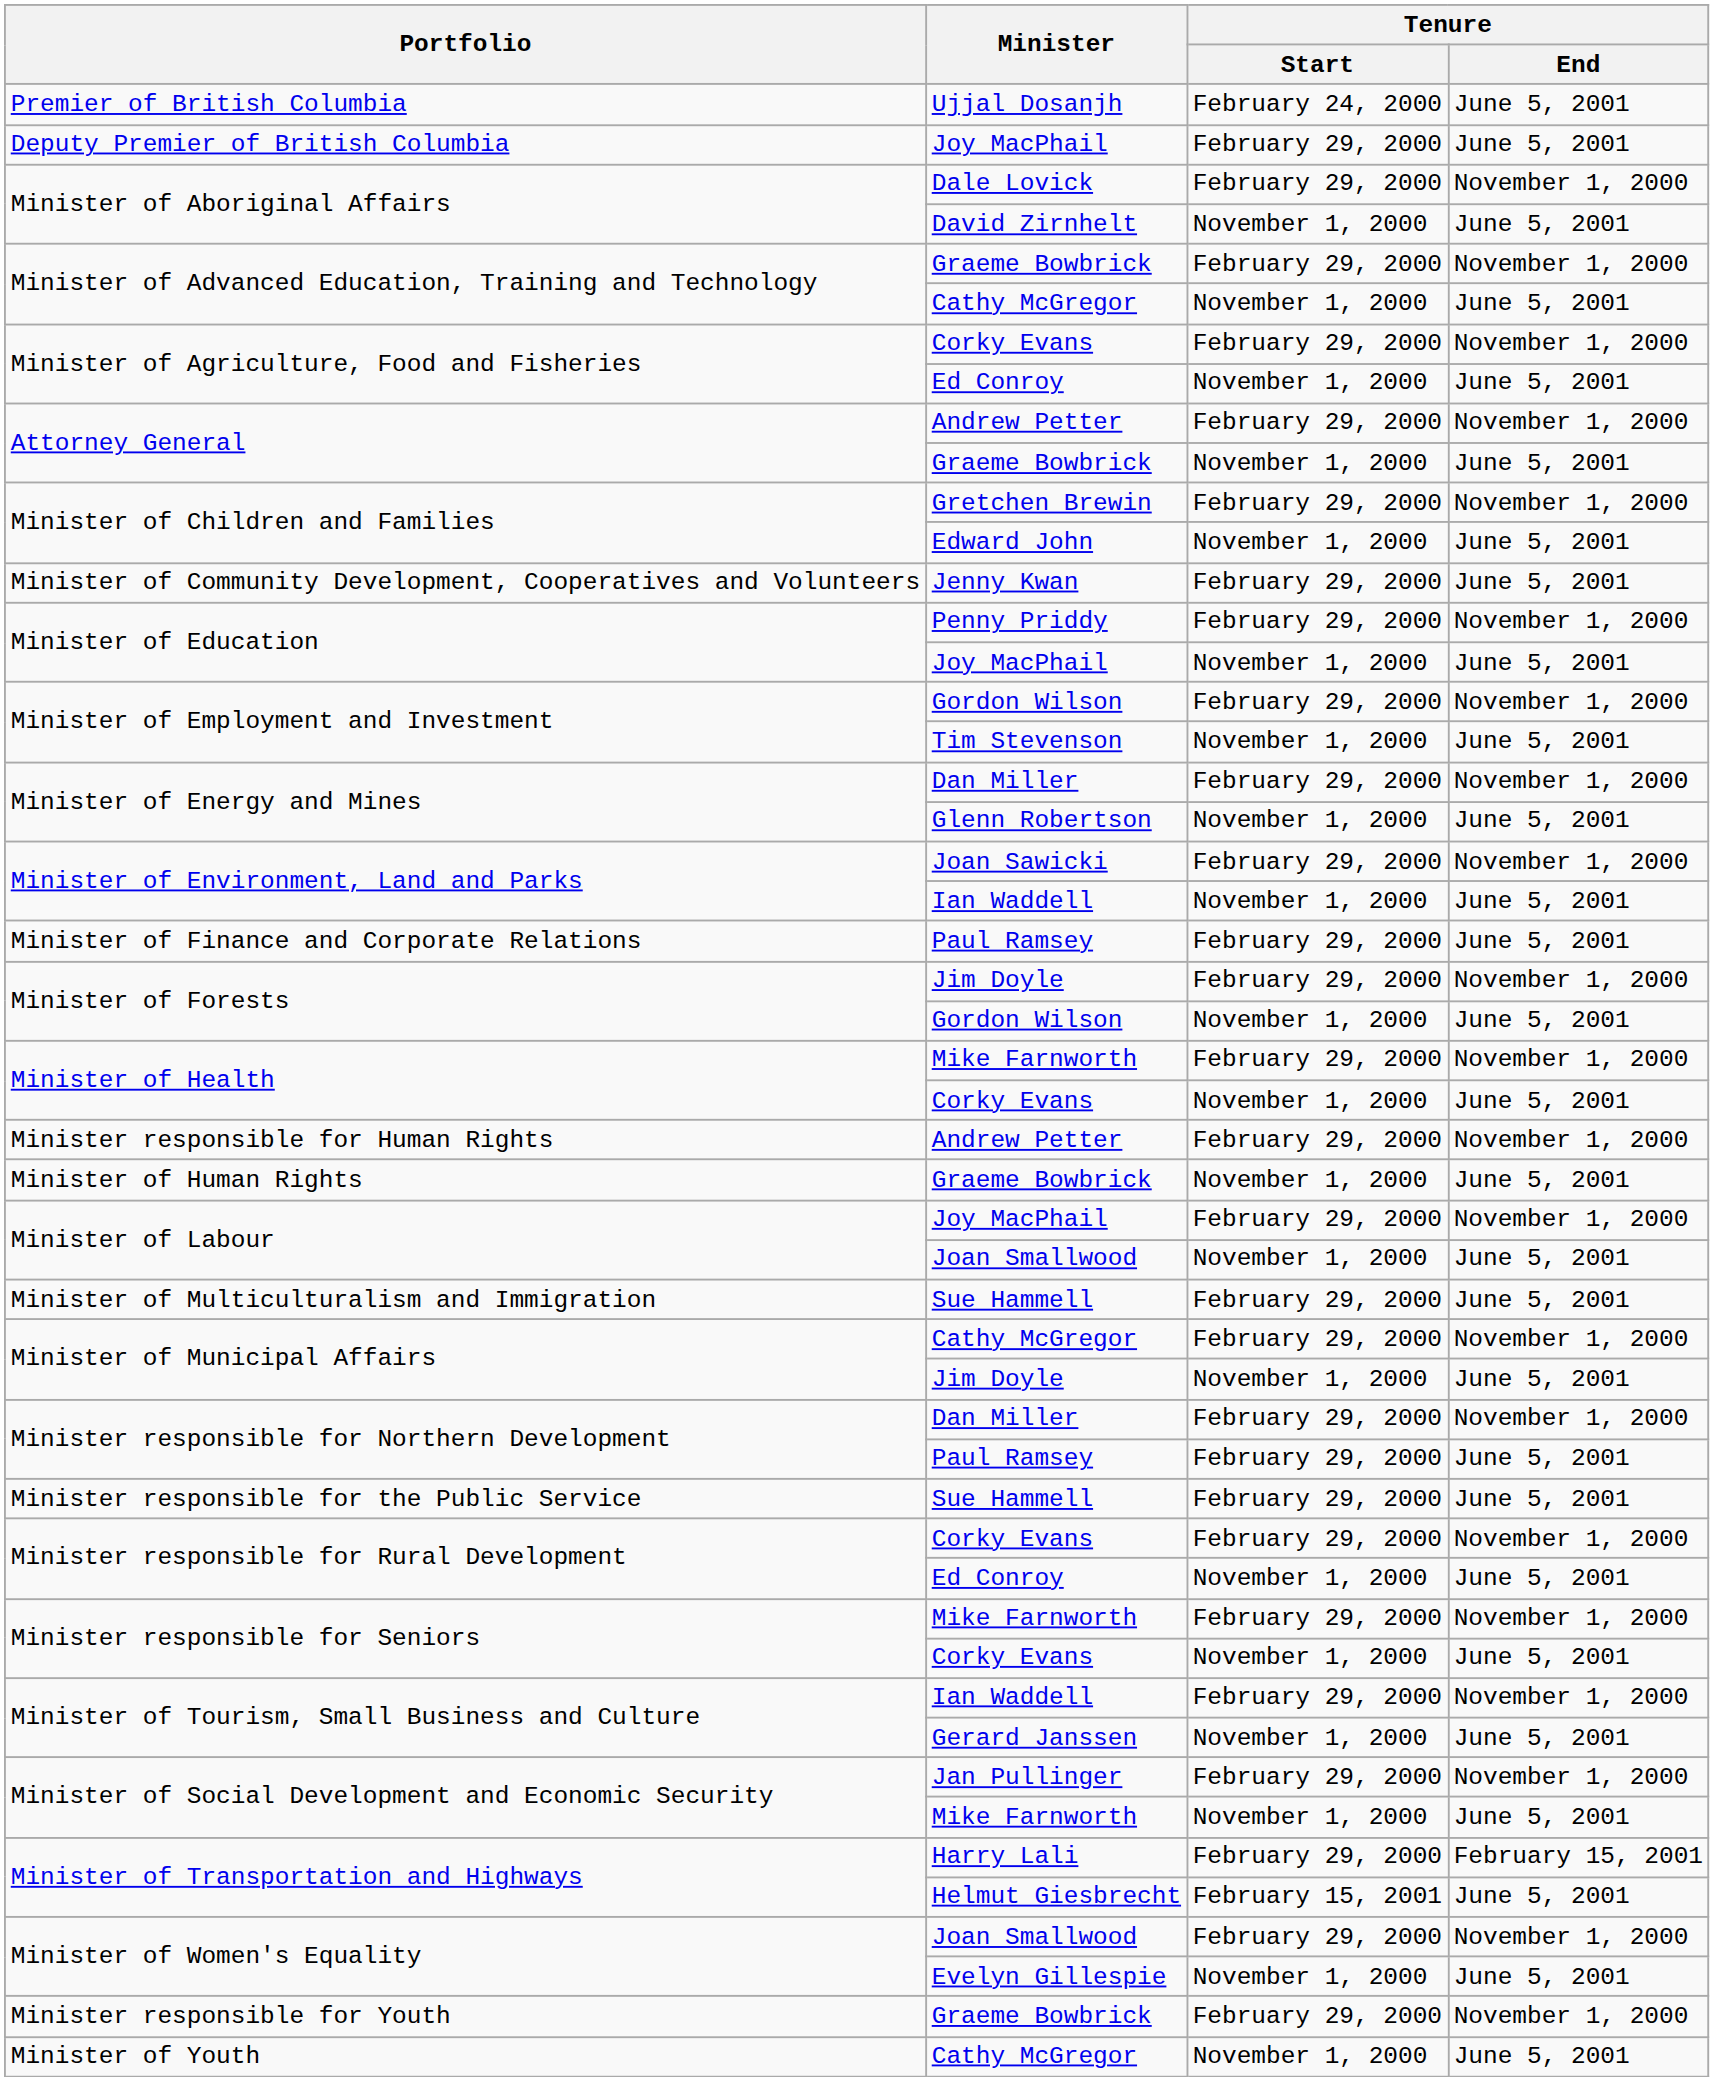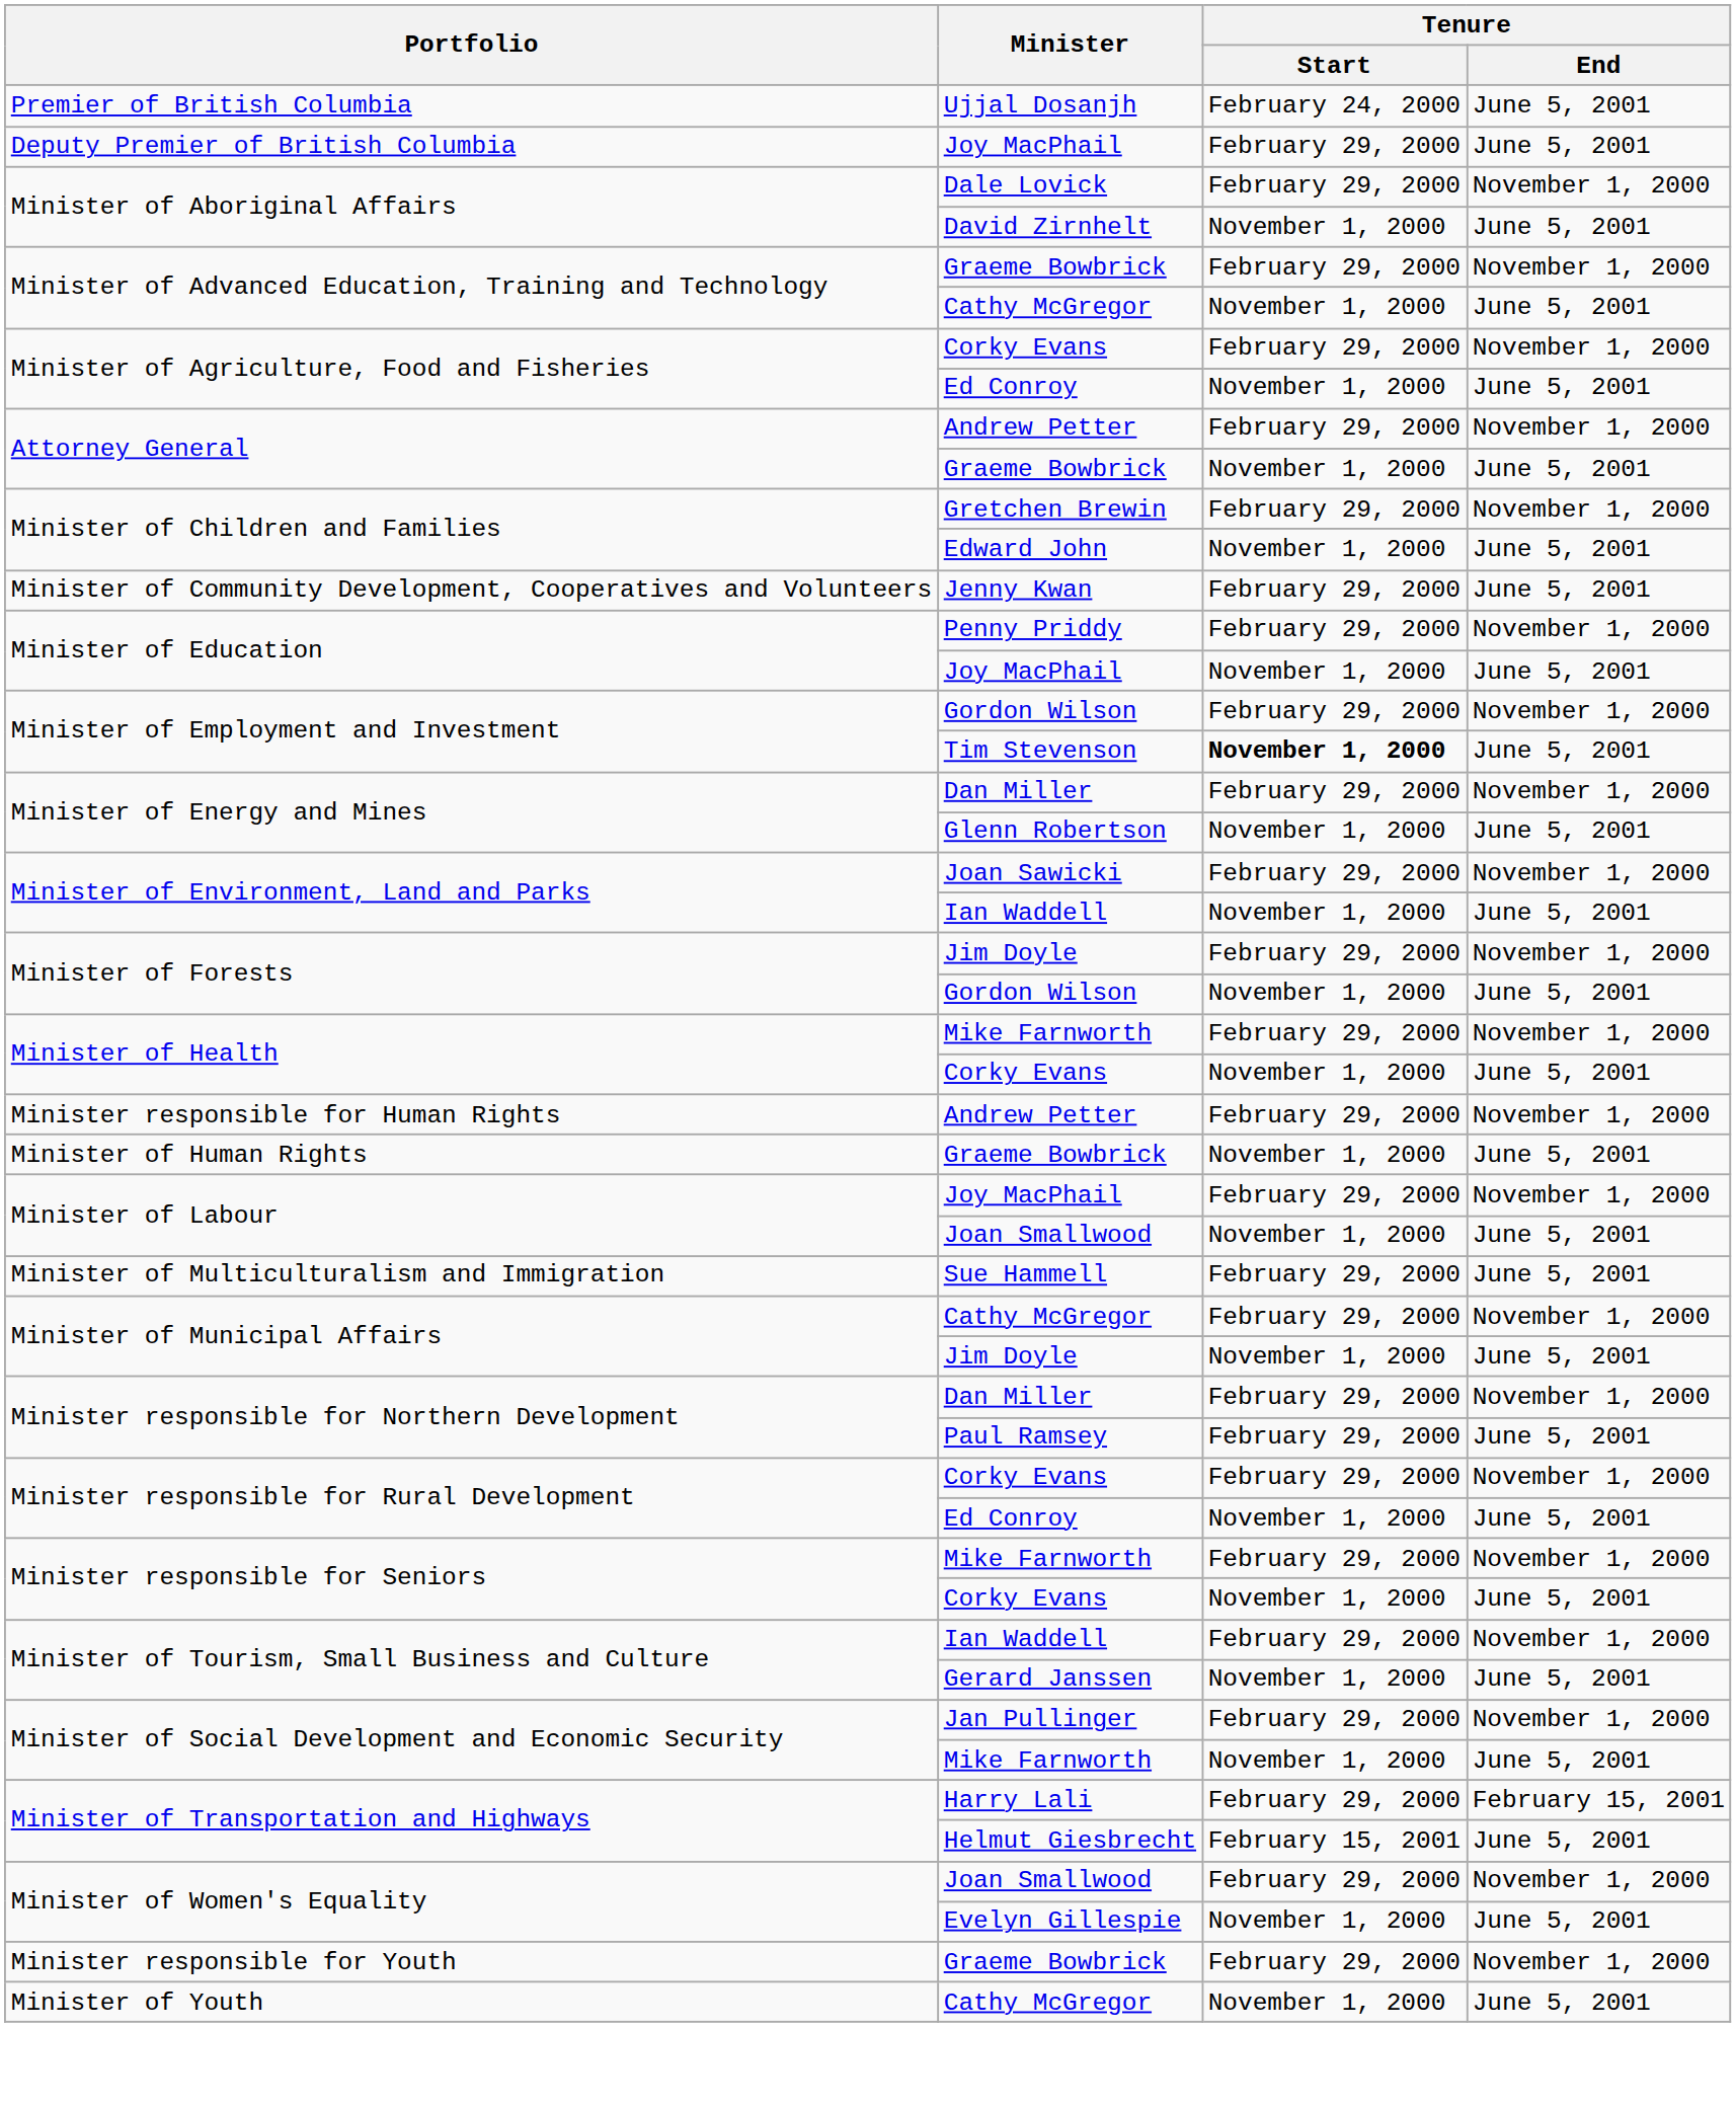Minister of Employment and Investment / Tim Stevenson | Tenure / Start: normal -> bold
- row: Minister of Finance and Corporate Relations | Paul Ramsey | February 29, 2000 | June 5, 2001
- row: Minister responsible for the Public Service | Sue Hammell | February 29, 2000 | June 5, 2001
